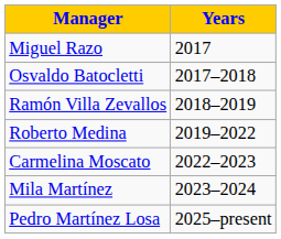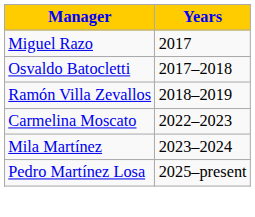- row: Roberto Medina | 2019–2022
